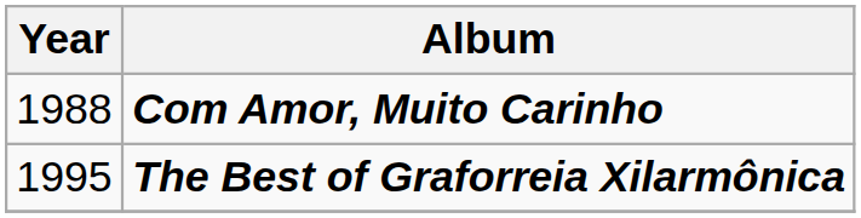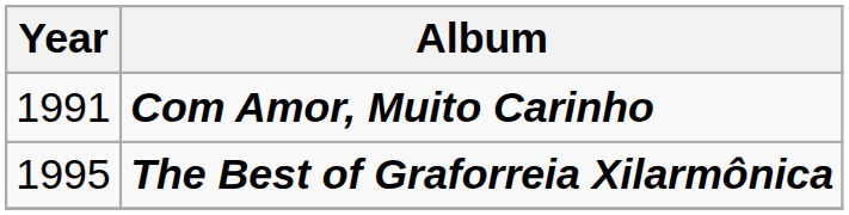Com Amor, Muito Carinho | Year: 1988 -> 1991
